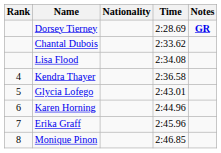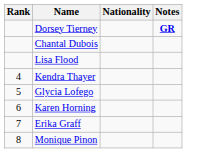- column: Time | 2:28.69 | 2:33.62 | 2:34.08 | 2:36.58 | 2:43.01 | 2:44.96 | 2:45.96 | 2:46.85
